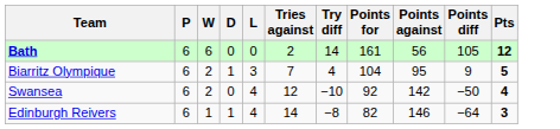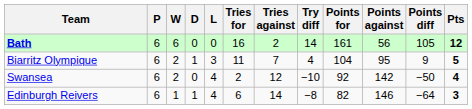+ column: Tries for | 16 | 11 | 2 | 6
